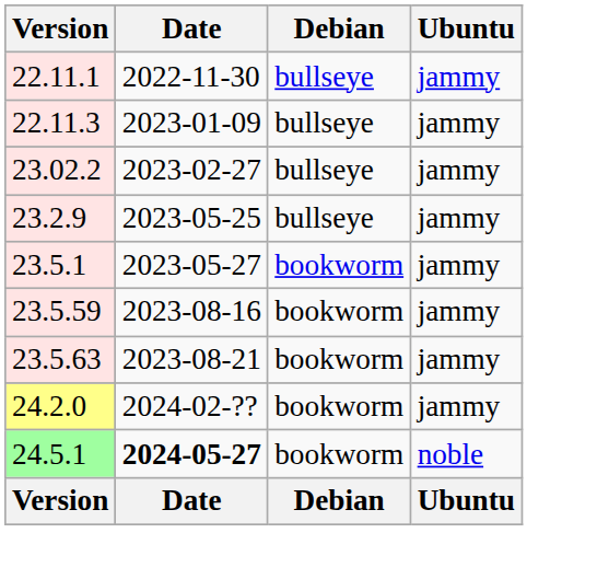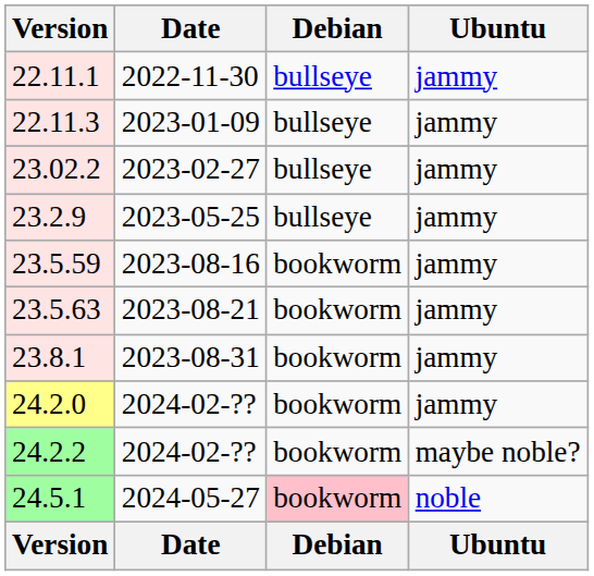- row: 23.5.1 | 2023-05-27 | bookworm | jammy
+ row: 23.8.1 | 2023-08-31 | bookworm | jammy
+ row: 24.2.2 | 2024-02-?? | bookworm | maybe noble?
24.5.1 | Date: bold -> normal
24.5.1 | Debian: no background -> pink background
